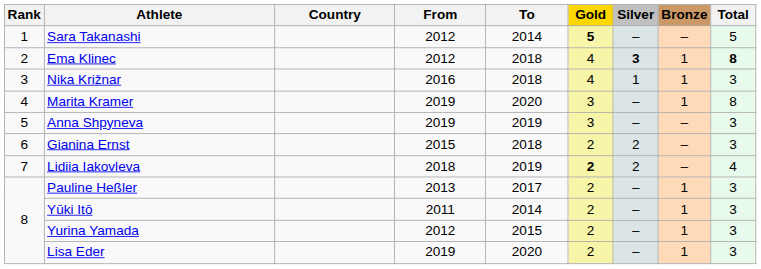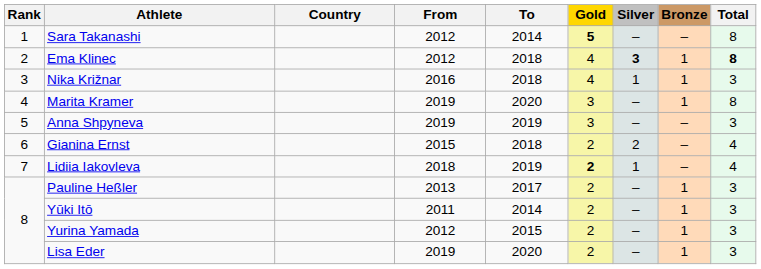Sara Takanashi | Total: 5 -> 8
Gianina Ernst | Total: 3 -> 4
Lidiia Iakovleva | Silver: 2 -> 1
